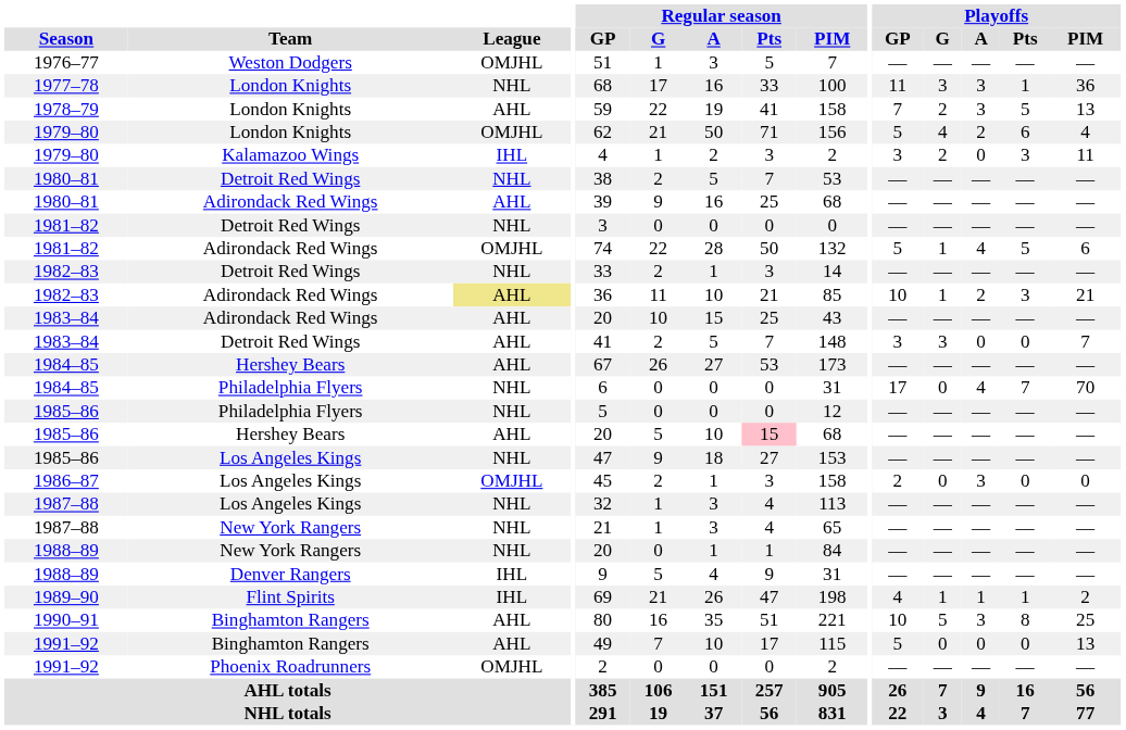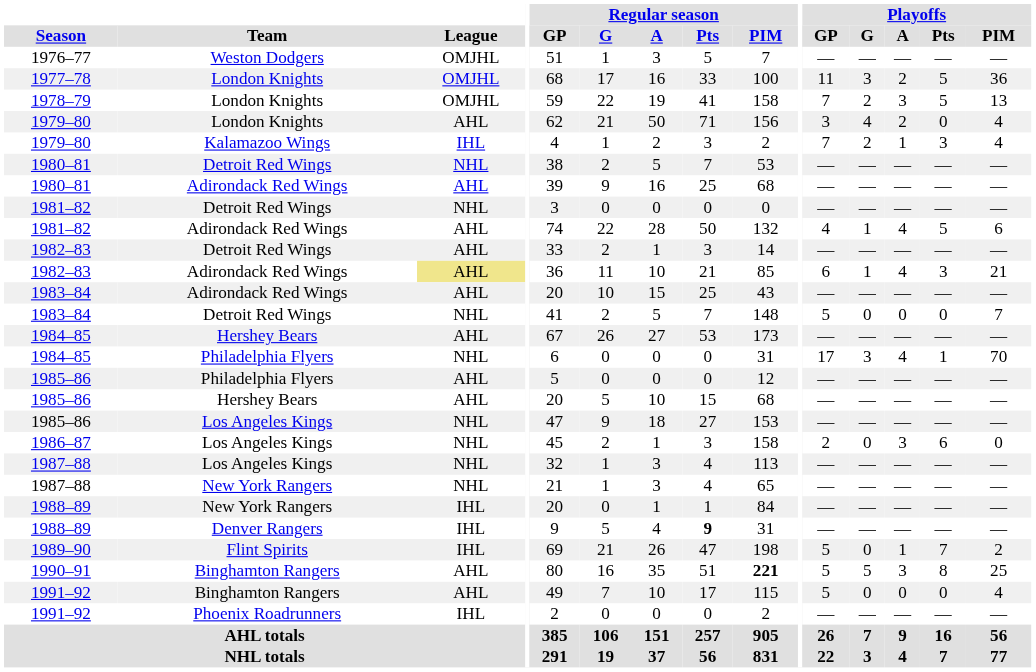1977–78 | League: NHL -> OMJHL
1977–78 | Playoffs / A: 3 -> 2
1977–78 | Playoffs / Pts: 1 -> 5
1978–79 | League: AHL -> OMJHL
1979–80 / London Knights | League: OMJHL -> AHL
1979–80 / London Knights | Playoffs / GP: 5 -> 3
1979–80 / London Knights | Playoffs / Pts: 6 -> 0
1979–80 / Kalamazoo Wings | Playoffs / GP: 3 -> 7
1979–80 / Kalamazoo Wings | Playoffs / A: 0 -> 1
1979–80 / Kalamazoo Wings | Playoffs / PIM: 11 -> 4
1981–82 / Adirondack Red Wings | League: OMJHL -> AHL
1981–82 / Adirondack Red Wings | Playoffs / GP: 5 -> 4
1982–83 / Detroit Red Wings | League: NHL -> AHL
1982–83 / Adirondack Red Wings | Playoffs / GP: 10 -> 6
1982–83 / Adirondack Red Wings | Playoffs / A: 2 -> 4
1983–84 / Detroit Red Wings | League: AHL -> NHL
1983–84 / Detroit Red Wings | Playoffs / GP: 3 -> 5
1983–84 / Detroit Red Wings | Playoffs / G: 3 -> 0
1984–85 / Philadelphia Flyers | Playoffs / G: 0 -> 3
1984–85 / Philadelphia Flyers | Playoffs / Pts: 7 -> 1
1985–86 / Philadelphia Flyers | League: NHL -> AHL
1985–86 / Hershey Bears | Regular season / Pts: pink background -> no background
1986–87 | League: OMJHL -> NHL
1986–87 | Playoffs / Pts: 0 -> 6
1988–89 / New York Rangers | League: NHL -> IHL
1988–89 / Denver Rangers | Regular season / Pts: normal -> bold
1989–90 | Playoffs / GP: 4 -> 5
1989–90 | Playoffs / G: 1 -> 0
1989–90 | Playoffs / Pts: 1 -> 7
1990–91 | Regular season / PIM: normal -> bold
1990–91 | Playoffs / GP: 10 -> 5
1991–92 / Binghamton Rangers | Playoffs / PIM: 13 -> 4
1991–92 / Phoenix Roadrunners | League: OMJHL -> IHL
